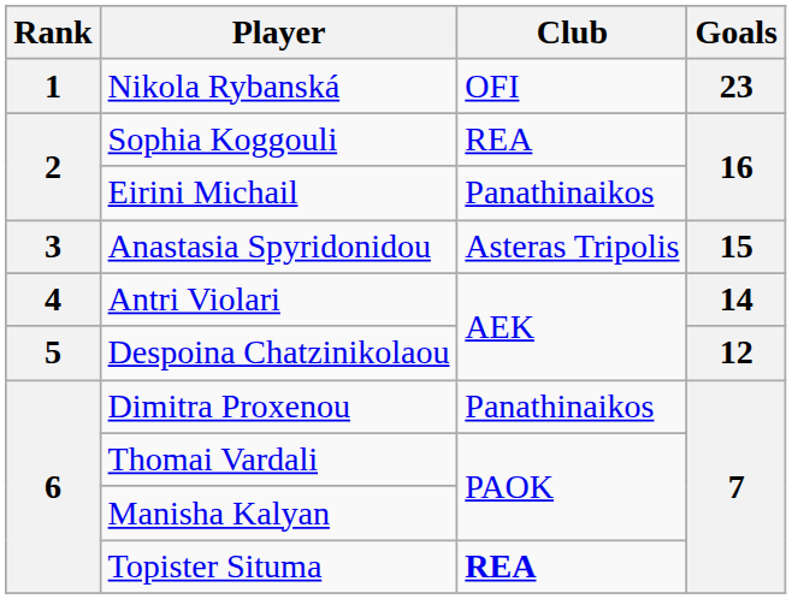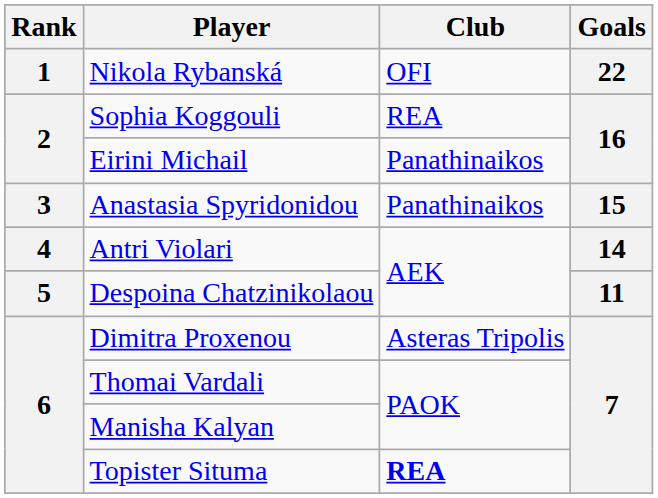Nikola Rybanská | Goals: 23 -> 22
Anastasia Spyridonidou | Club: Asteras Tripolis -> Panathinaikos
Despoina Chatzinikolaou | Goals: 12 -> 11
Dimitra Proxenou | Club: Panathinaikos -> Asteras Tripolis
